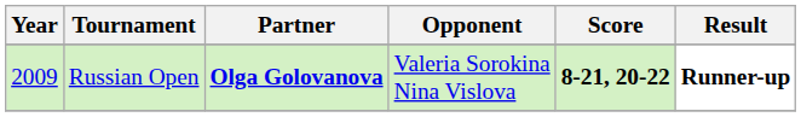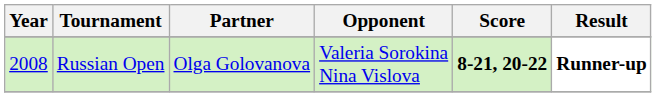Russian Open | Year: 2009 -> 2008
Russian Open | Partner: bold -> normal
